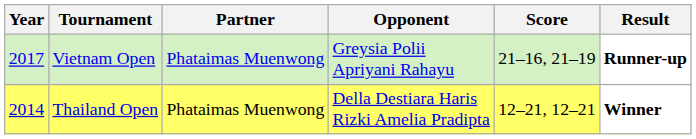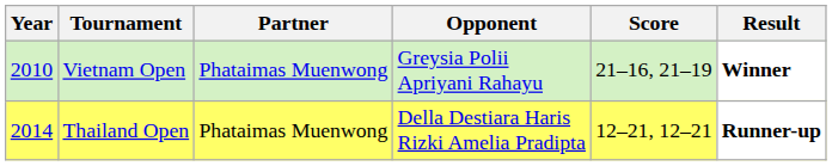Vietnam Open | Year: 2017 -> 2010
Vietnam Open | Result: Runner-up -> Winner
Thailand Open | Result: Winner -> Runner-up
